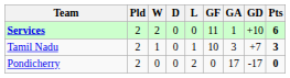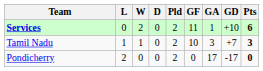columns swapped: Pld <-> L
